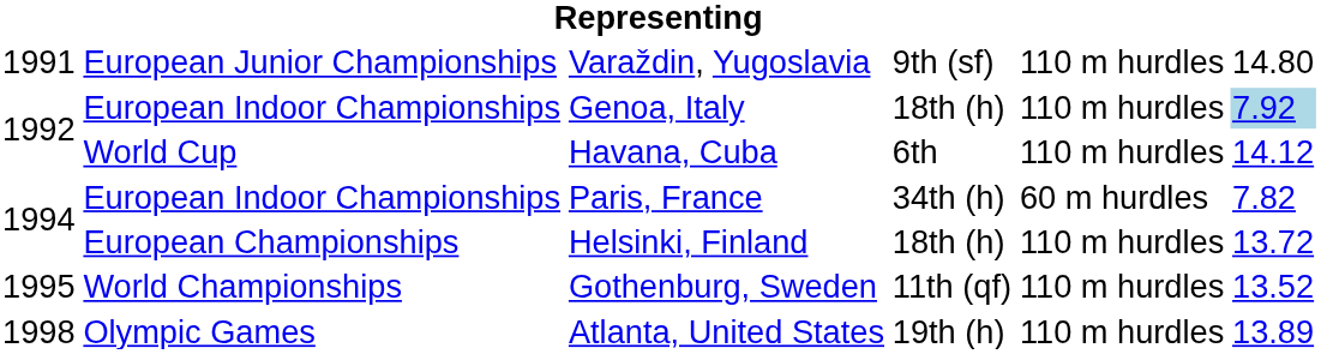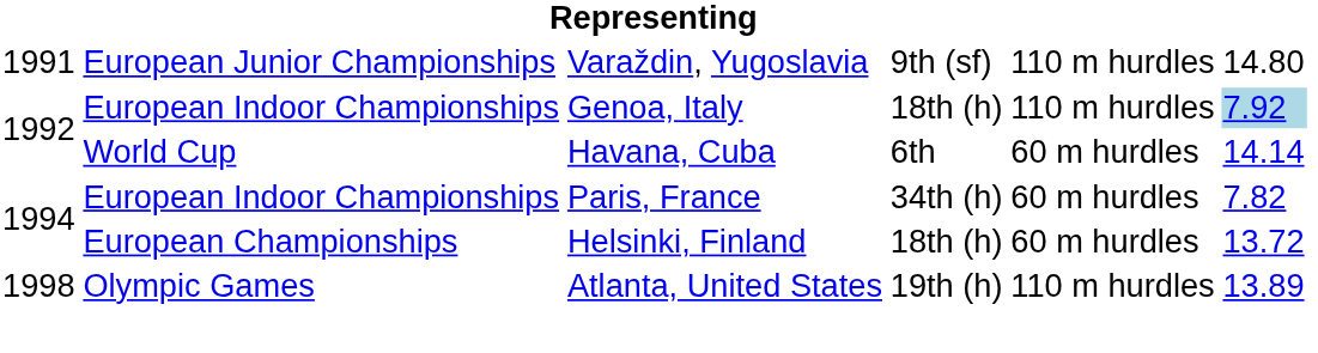Havana, Cuba | column 5: 110 m hurdles -> 60 m hurdles
Havana, Cuba | column 6: 14.12 -> 14.14
Helsinki, Finland | column 5: 110 m hurdles -> 60 m hurdles
- row: 1995 | World Championships | Gothenburg, Sweden | 11th (qf) | 110 m hurdles | 13.52
